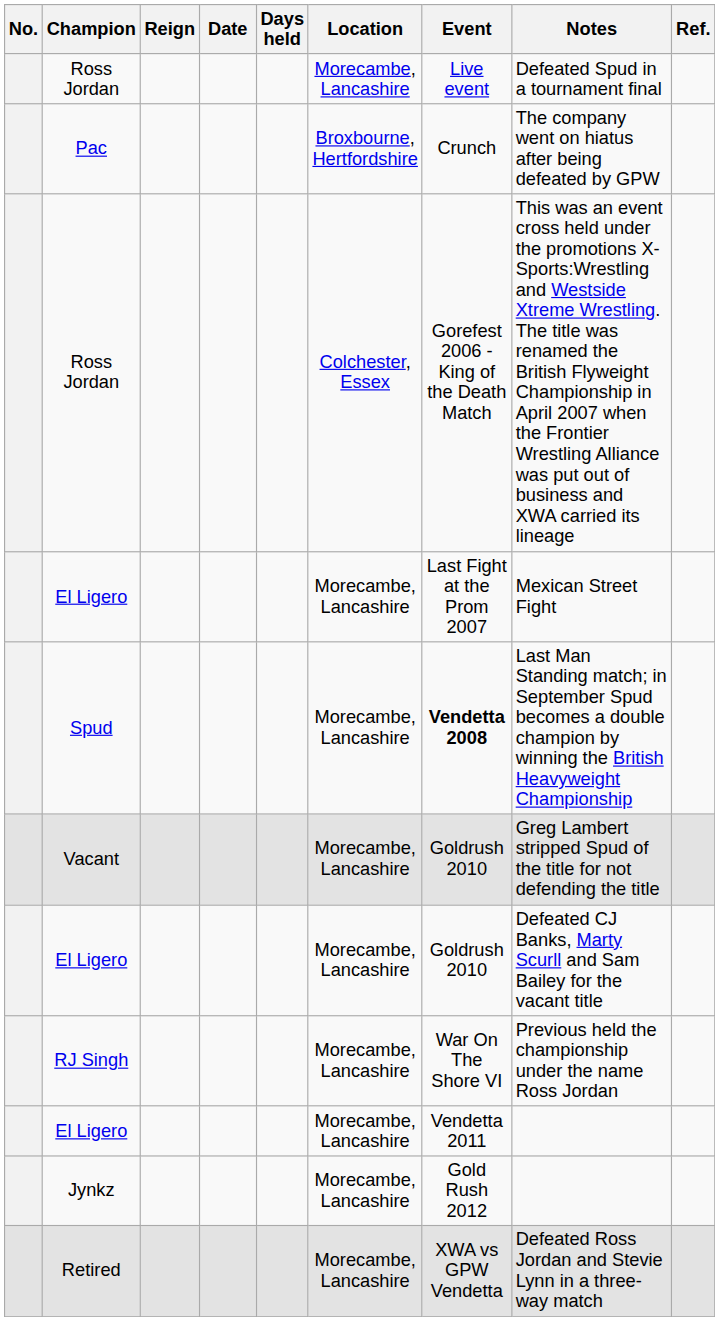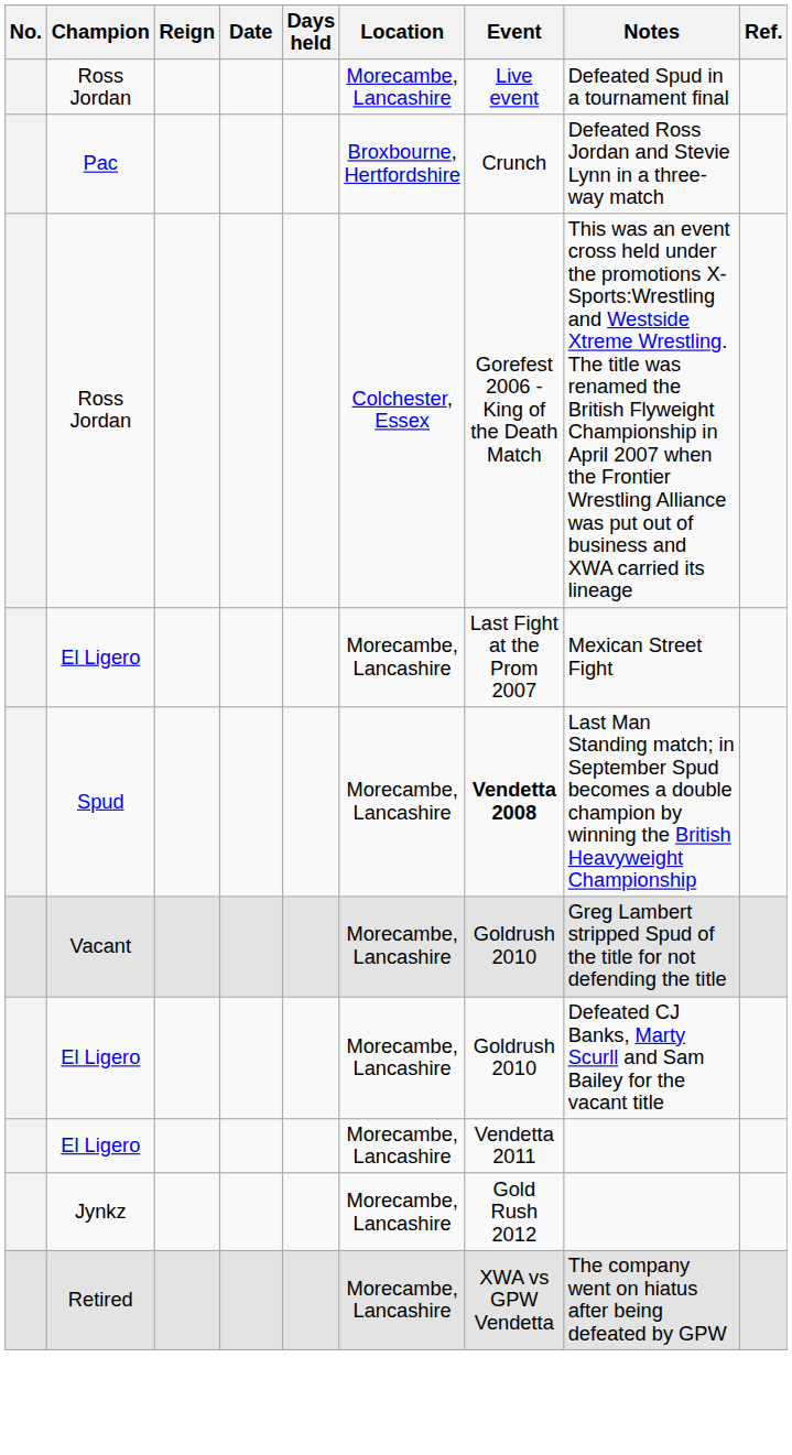Pac | Notes: The company went on hiatus after being defeated by GPW -> Defeated Ross Jordan and Stevie Lynn in a three-way match
- row: RJ Singh | Morecambe, Lancashire | War On The Shore VI | Previous held the championship under the name Ross Jordan
Retired | Notes: Defeated Ross Jordan and Stevie Lynn in a three-way match -> The company went on hiatus after being defeated by GPW
